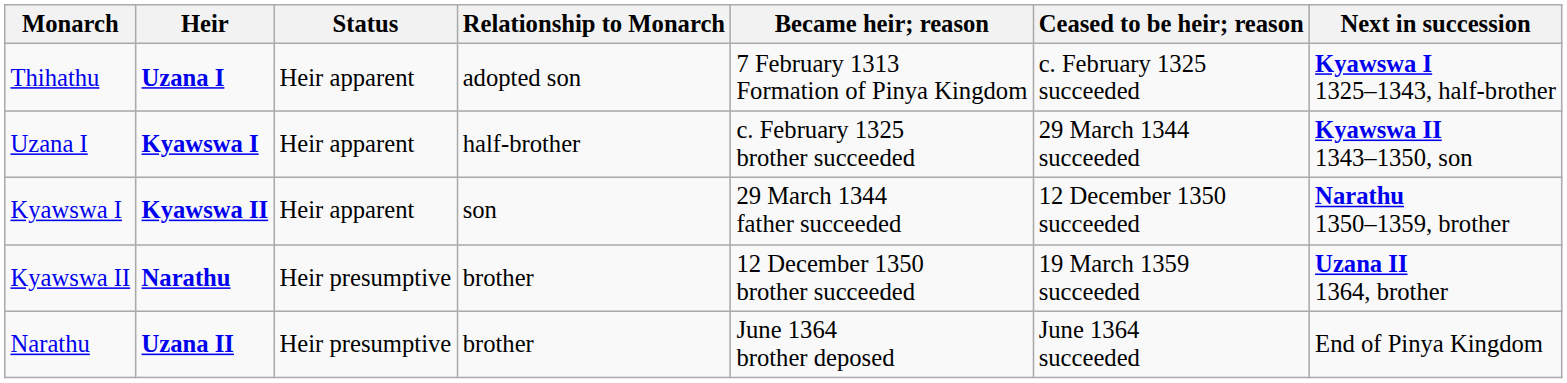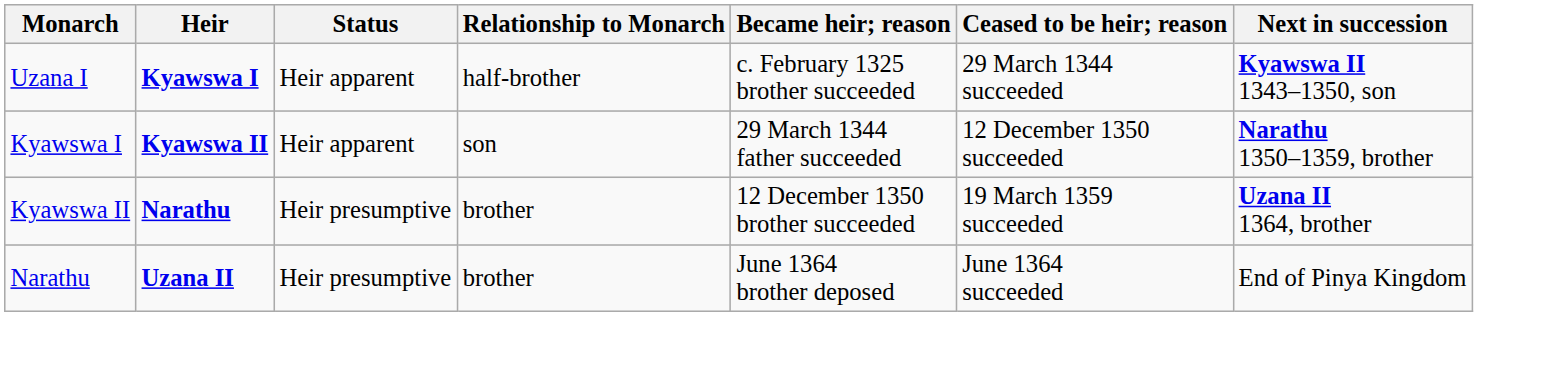- row: Thihathu | Uzana I | Heir apparent | adopted son | 7 February 1313 Formation of Pinya Kingdom | c. February 1325 succeeded | Kyawswa I 1325–1343, half-brother
